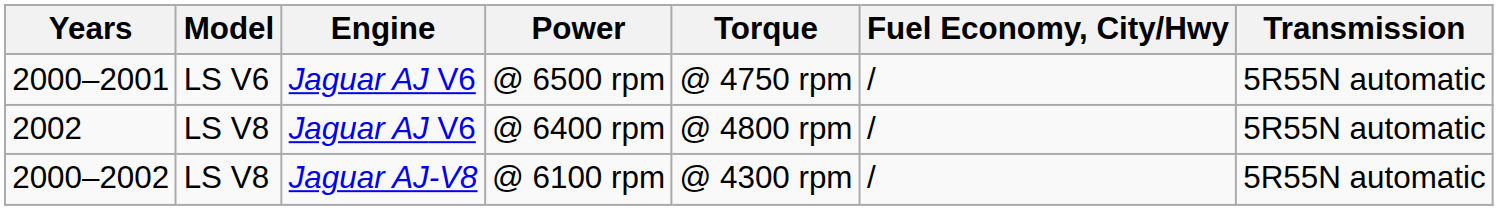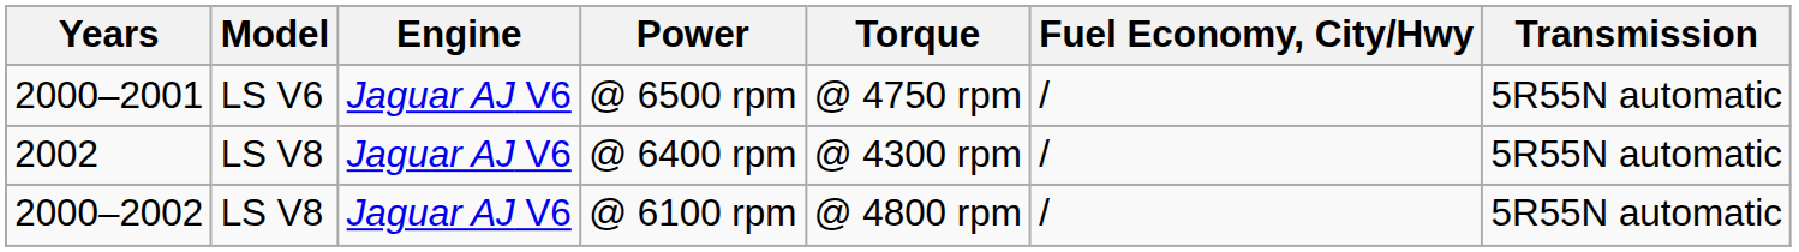@ 6400 rpm | Torque: @ 4800 rpm -> @ 4300 rpm
@ 6100 rpm | Engine: Jaguar AJ-V8 -> Jaguar AJ V6
@ 6100 rpm | Torque: @ 4300 rpm -> @ 4800 rpm
